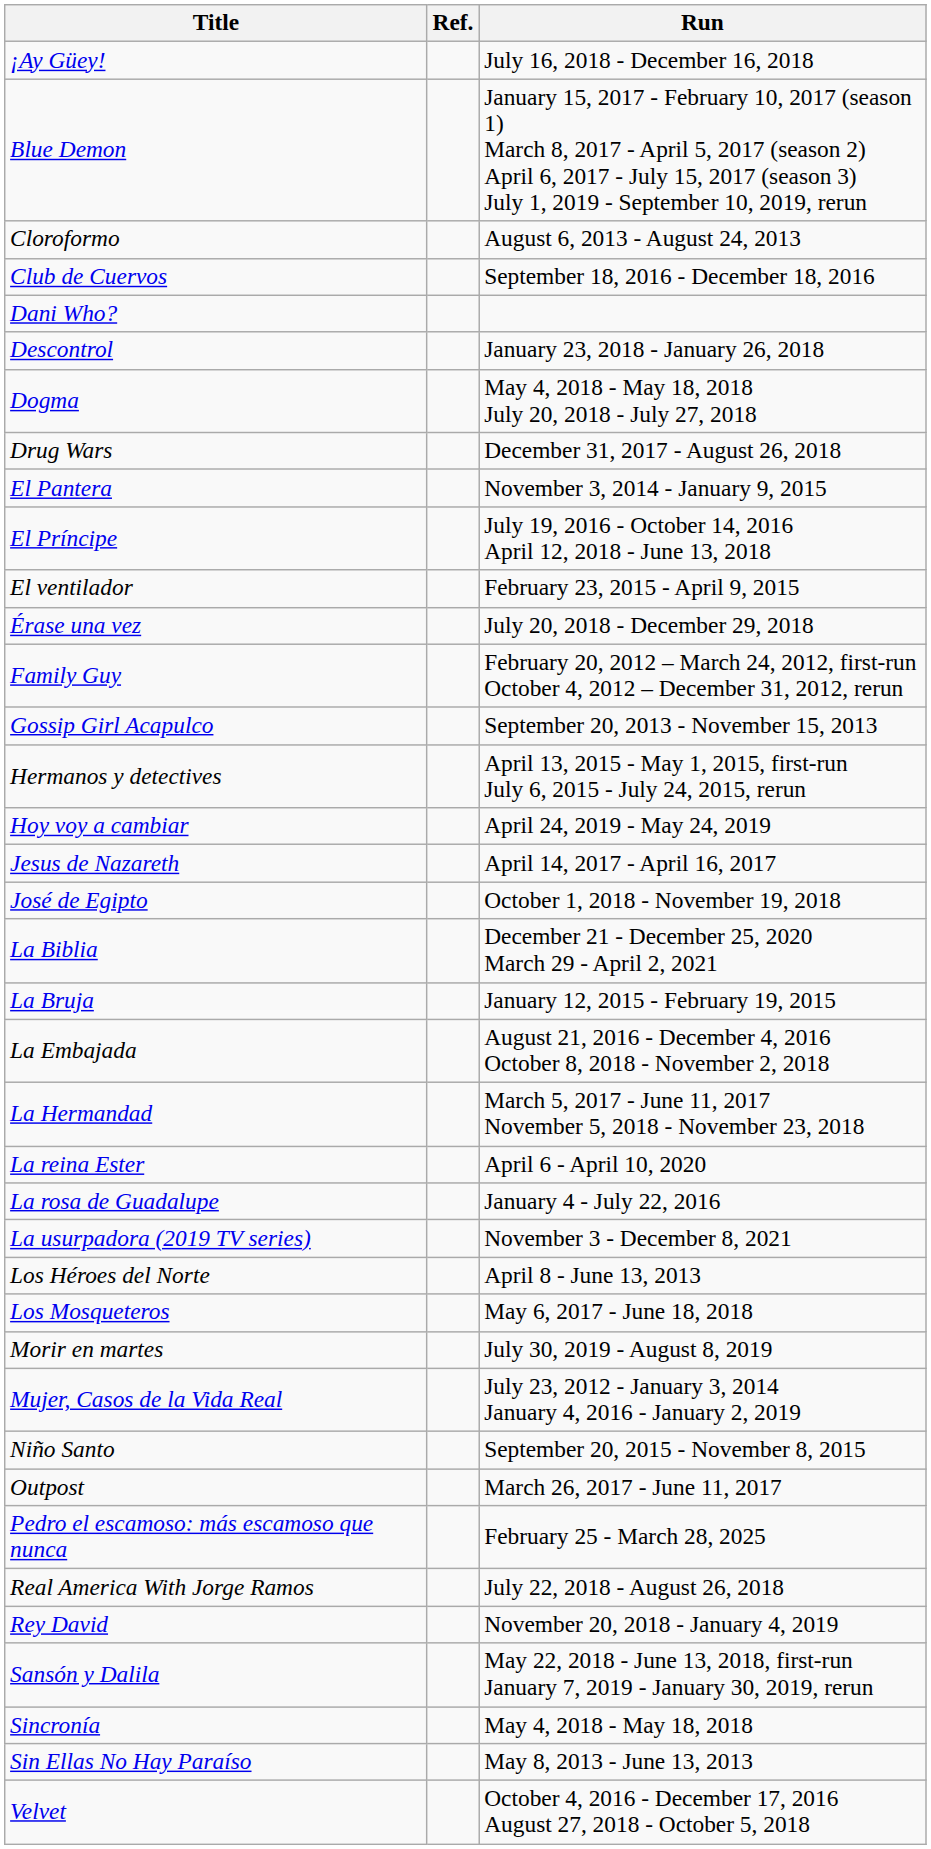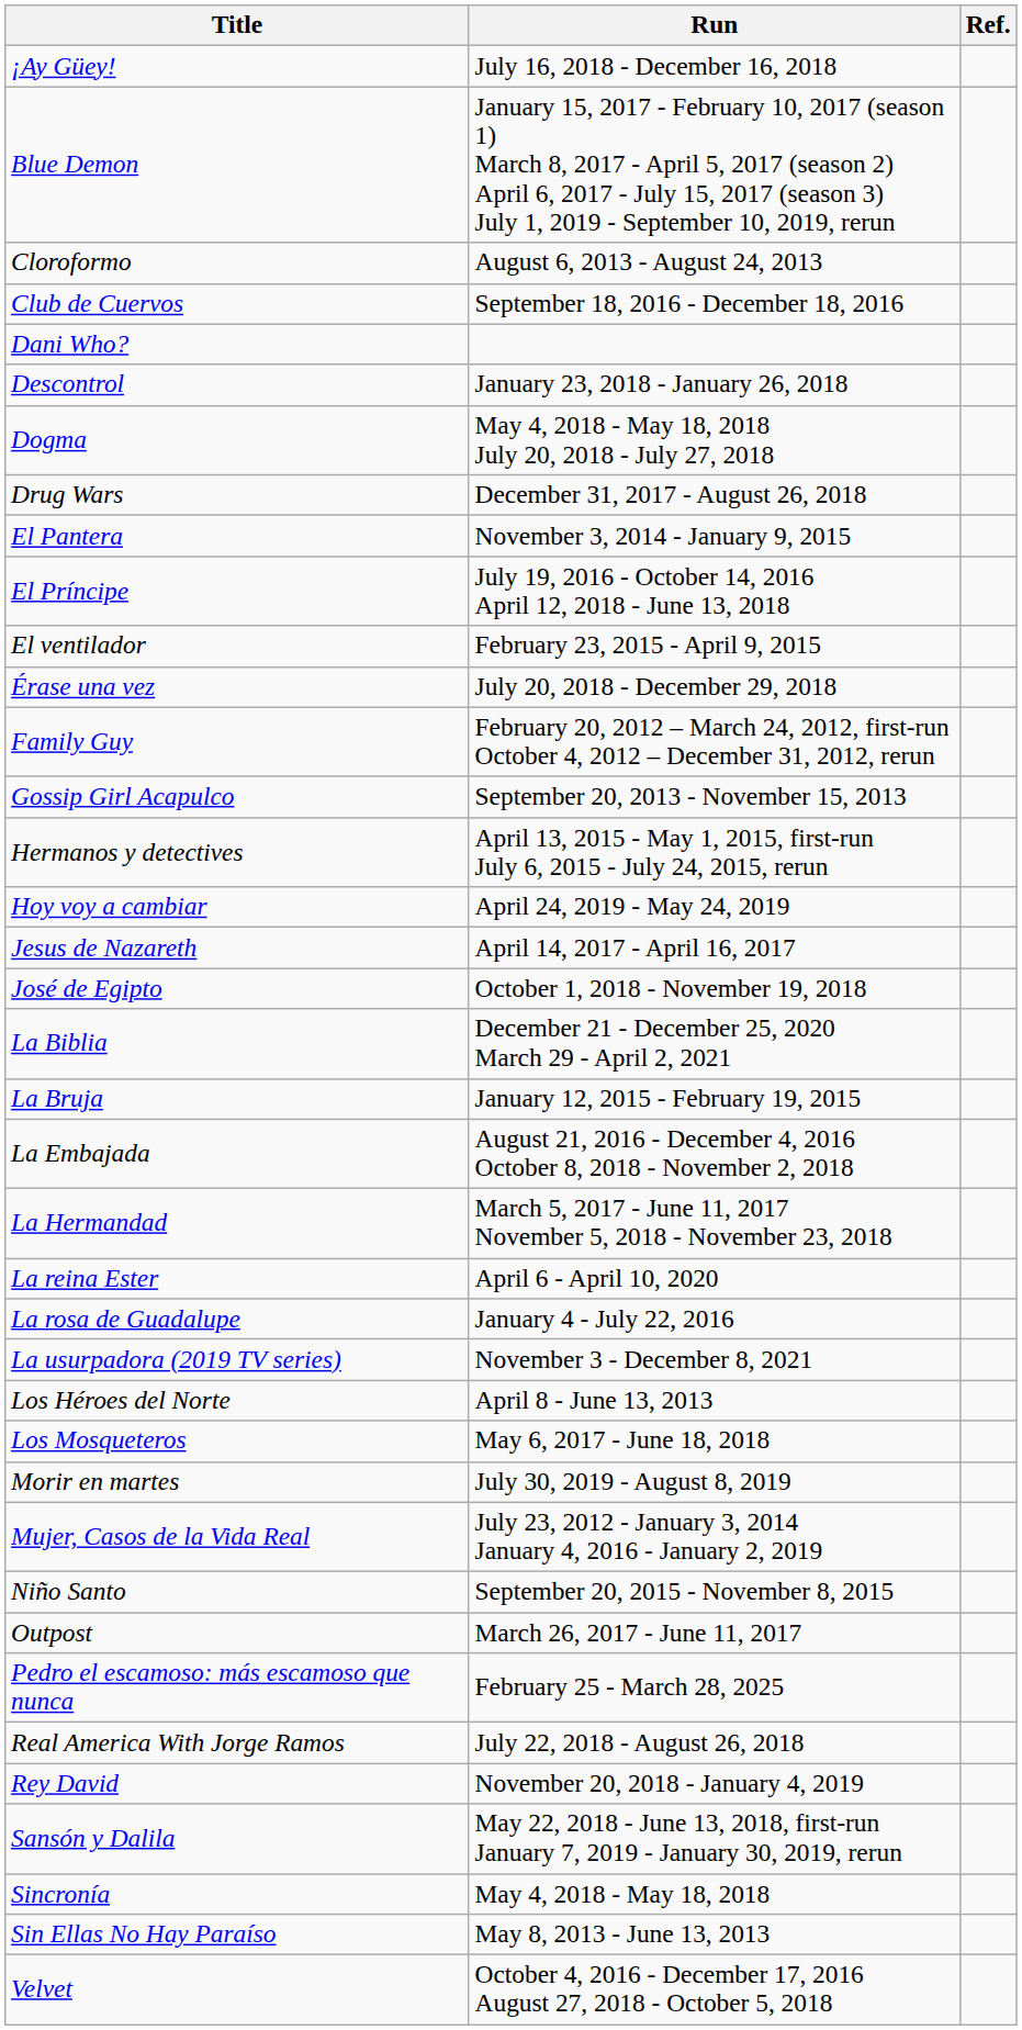columns swapped: Run <-> Ref.
